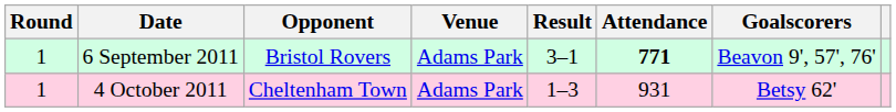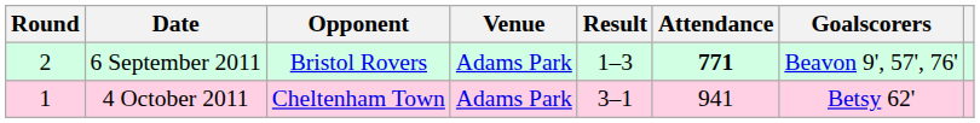6 September 2011 | Round: 1 -> 2
6 September 2011 | Result: 3–1 -> 1–3
4 October 2011 | Result: 1–3 -> 3–1
4 October 2011 | Attendance: 931 -> 941
